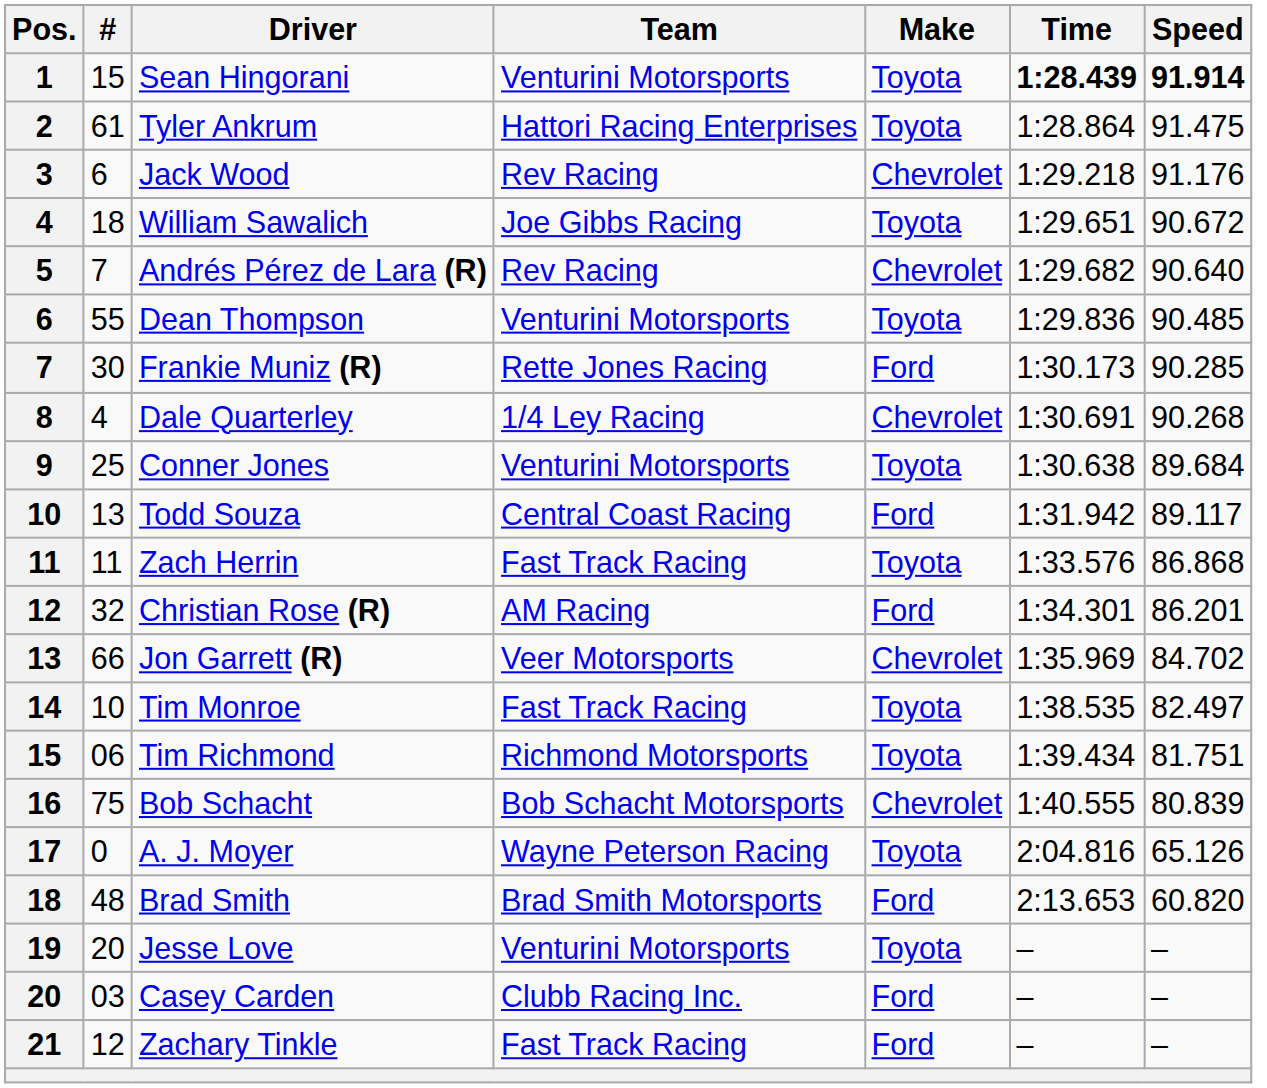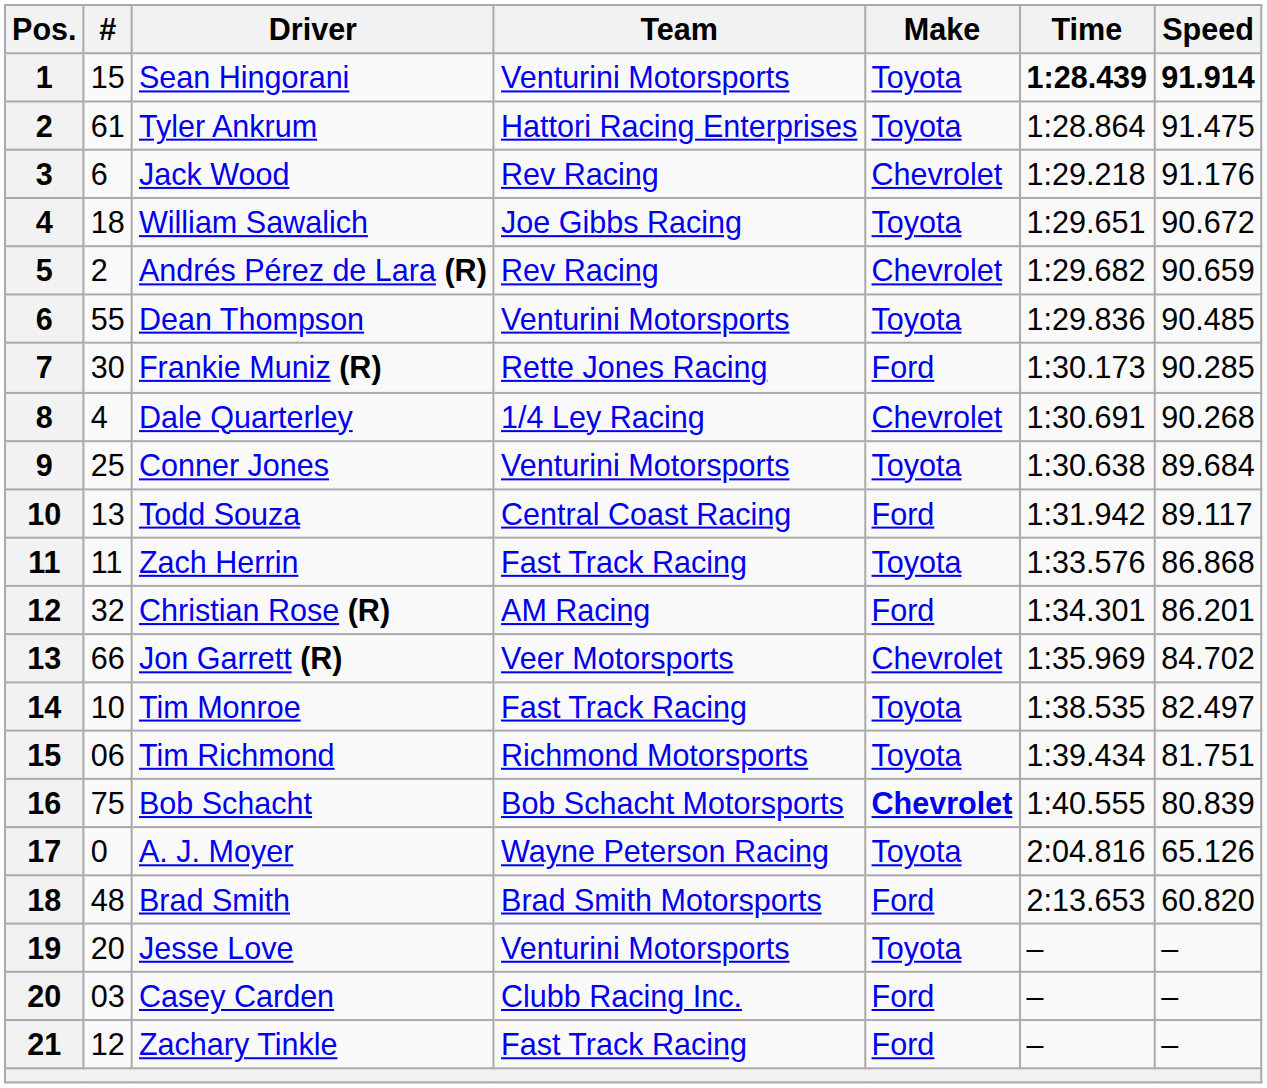Andrés Pérez de Lara (R) | #: 7 -> 2
Andrés Pérez de Lara (R) | Speed: 90.640 -> 90.659
Bob Schacht | Make: normal -> bold
